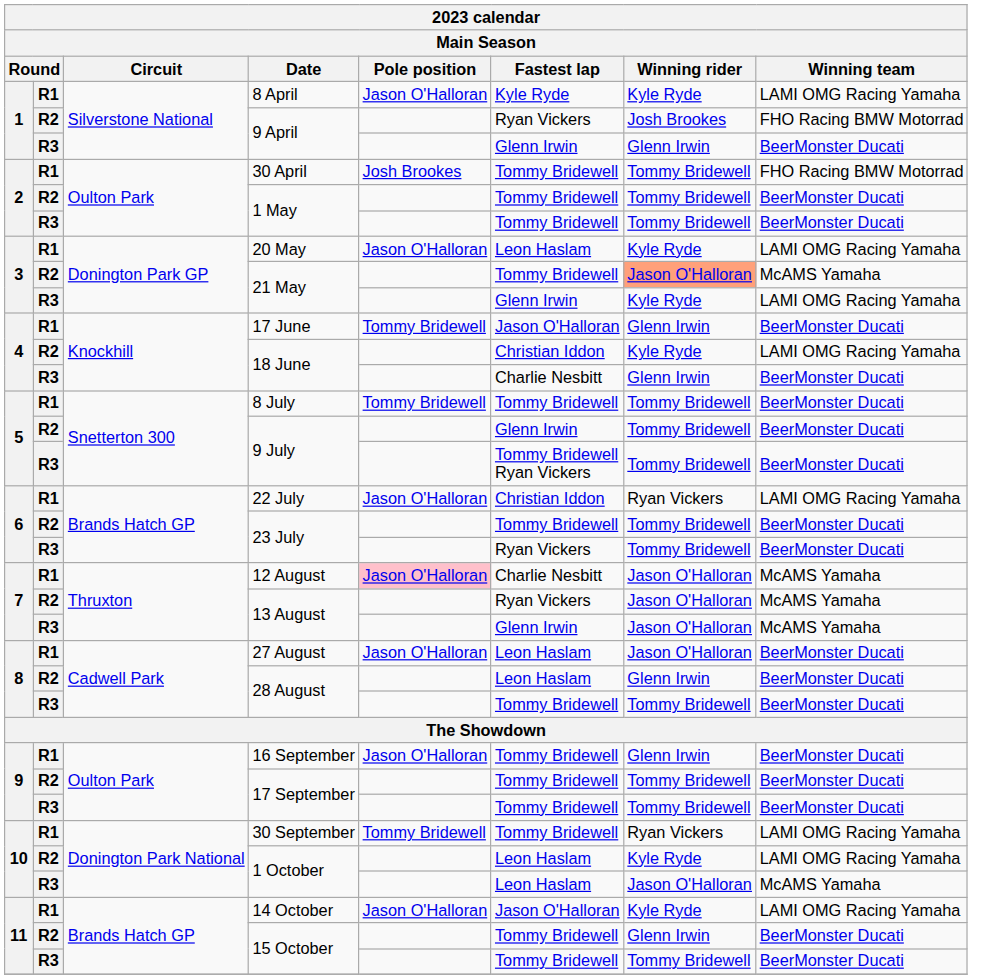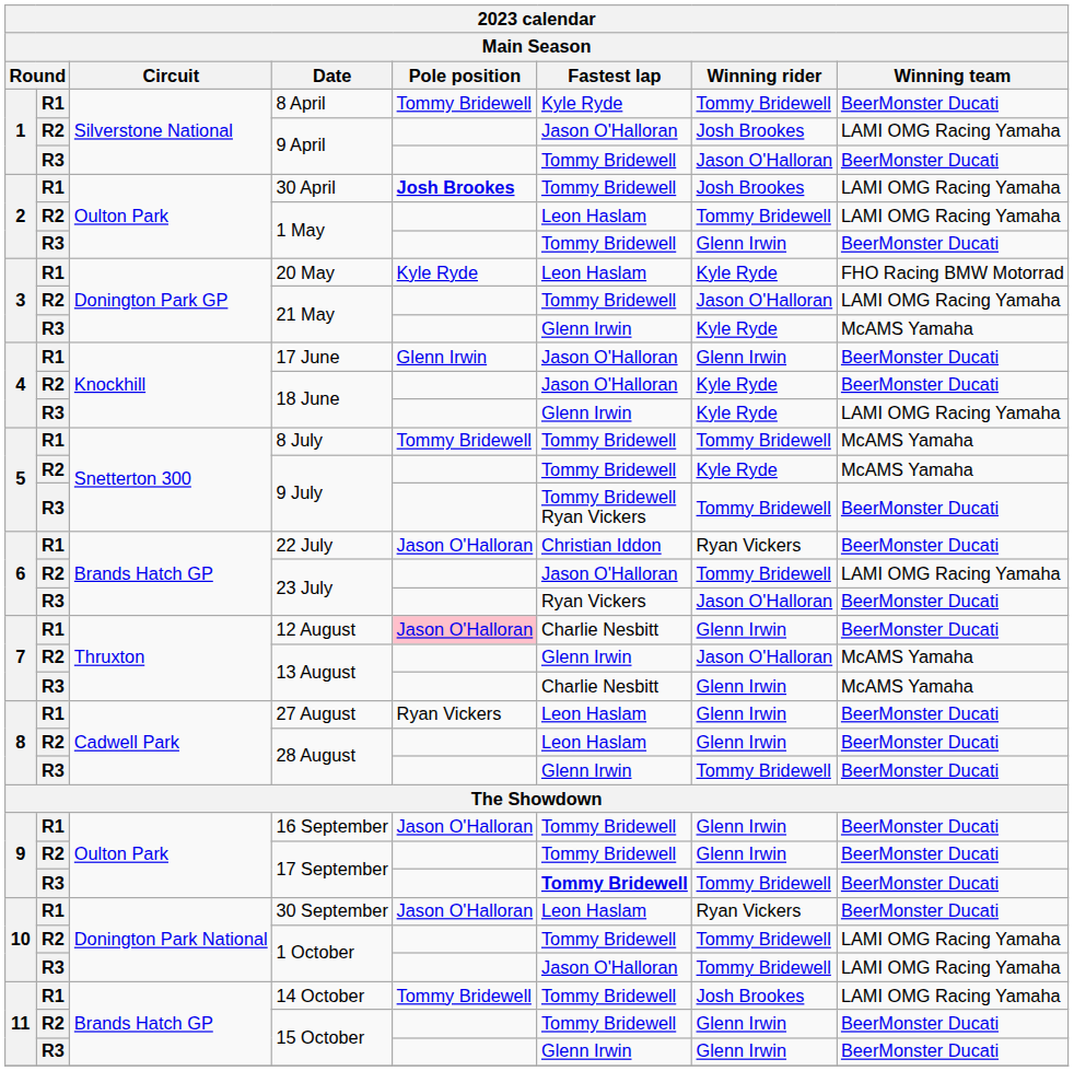8 April | Pole position: Jason O'Halloran -> Tommy Bridewell
8 April | Winning rider: Kyle Ryde -> Tommy Bridewell
8 April | Winning team: LAMI OMG Racing Yamaha -> BeerMonster Ducati
R2 / 9 April | Fastest lap: Ryan Vickers -> Jason O'Halloran
R2 / 9 April | Winning team: FHO Racing BMW Motorrad -> LAMI OMG Racing Yamaha
R3 / 9 April | Fastest lap: Glenn Irwin -> Tommy Bridewell
R3 / 9 April | Winning rider: Glenn Irwin -> Jason O'Halloran
30 April | Pole position: normal -> bold
30 April | Winning rider: Tommy Bridewell -> Josh Brookes
30 April | Winning team: FHO Racing BMW Motorrad -> LAMI OMG Racing Yamaha
R2 / 1 May | Fastest lap: Tommy Bridewell -> Leon Haslam
R2 / 1 May | Winning team: BeerMonster Ducati -> LAMI OMG Racing Yamaha
R3 / 1 May | Winning rider: Tommy Bridewell -> Glenn Irwin
20 May | Pole position: Jason O'Halloran -> Kyle Ryde
20 May | Winning team: LAMI OMG Racing Yamaha -> FHO Racing BMW Motorrad
R2 / 21 May | Winning rider: lightsalmon background -> no background
R2 / 21 May | Winning team: McAMS Yamaha -> LAMI OMG Racing Yamaha
R3 / 21 May | Winning team: LAMI OMG Racing Yamaha -> McAMS Yamaha
17 June | Pole position: Tommy Bridewell -> Glenn Irwin
R2 / 18 June | Fastest lap: Christian Iddon -> Jason O'Halloran
R2 / 18 June | Winning team: LAMI OMG Racing Yamaha -> BeerMonster Ducati
R3 / 18 June | Fastest lap: Charlie Nesbitt -> Glenn Irwin
R3 / 18 June | Winning rider: Glenn Irwin -> Kyle Ryde
R3 / 18 June | Winning team: BeerMonster Ducati -> LAMI OMG Racing Yamaha
8 July | Winning team: BeerMonster Ducati -> McAMS Yamaha
R2 / 9 July | Fastest lap: Glenn Irwin -> Tommy Bridewell
R2 / 9 July | Winning rider: Tommy Bridewell -> Kyle Ryde
R2 / 9 July | Winning team: BeerMonster Ducati -> McAMS Yamaha
22 July | Winning team: LAMI OMG Racing Yamaha -> BeerMonster Ducati
R2 / 23 July | Fastest lap: Tommy Bridewell -> Jason O'Halloran
R2 / 23 July | Winning team: BeerMonster Ducati -> LAMI OMG Racing Yamaha
R3 / 23 July | Winning rider: Tommy Bridewell -> Jason O'Halloran
12 August | Winning rider: Jason O'Halloran -> Glenn Irwin
12 August | Winning team: McAMS Yamaha -> BeerMonster Ducati
R2 / 13 August | Fastest lap: Ryan Vickers -> Glenn Irwin
R3 / 13 August | Fastest lap: Glenn Irwin -> Charlie Nesbitt
R3 / 13 August | Winning rider: Jason O'Halloran -> Glenn Irwin
27 August | Pole position: Jason O'Halloran -> Ryan Vickers
27 August | Winning rider: Jason O'Halloran -> Glenn Irwin
R3 / 28 August | Fastest lap: Tommy Bridewell -> Glenn Irwin
R2 / 17 September | Winning rider: Tommy Bridewell -> Glenn Irwin
R3 / 17 September | Fastest lap: normal -> bold
30 September | Pole position: Tommy Bridewell -> Jason O'Halloran
30 September | Fastest lap: Tommy Bridewell -> Leon Haslam
30 September | Winning team: LAMI OMG Racing Yamaha -> BeerMonster Ducati
R2 / 1 October | Fastest lap: Leon Haslam -> Tommy Bridewell
R2 / 1 October | Winning rider: Kyle Ryde -> Tommy Bridewell
R3 / 1 October | Fastest lap: Leon Haslam -> Jason O'Halloran
R3 / 1 October | Winning rider: Jason O'Halloran -> Tommy Bridewell
R3 / 1 October | Winning team: McAMS Yamaha -> LAMI OMG Racing Yamaha
14 October | Pole position: Jason O'Halloran -> Tommy Bridewell
14 October | Fastest lap: Jason O'Halloran -> Tommy Bridewell
14 October | Winning rider: Kyle Ryde -> Josh Brookes
R3 / 15 October | Fastest lap: Tommy Bridewell -> Glenn Irwin
R3 / 15 October | Winning rider: Tommy Bridewell -> Glenn Irwin
